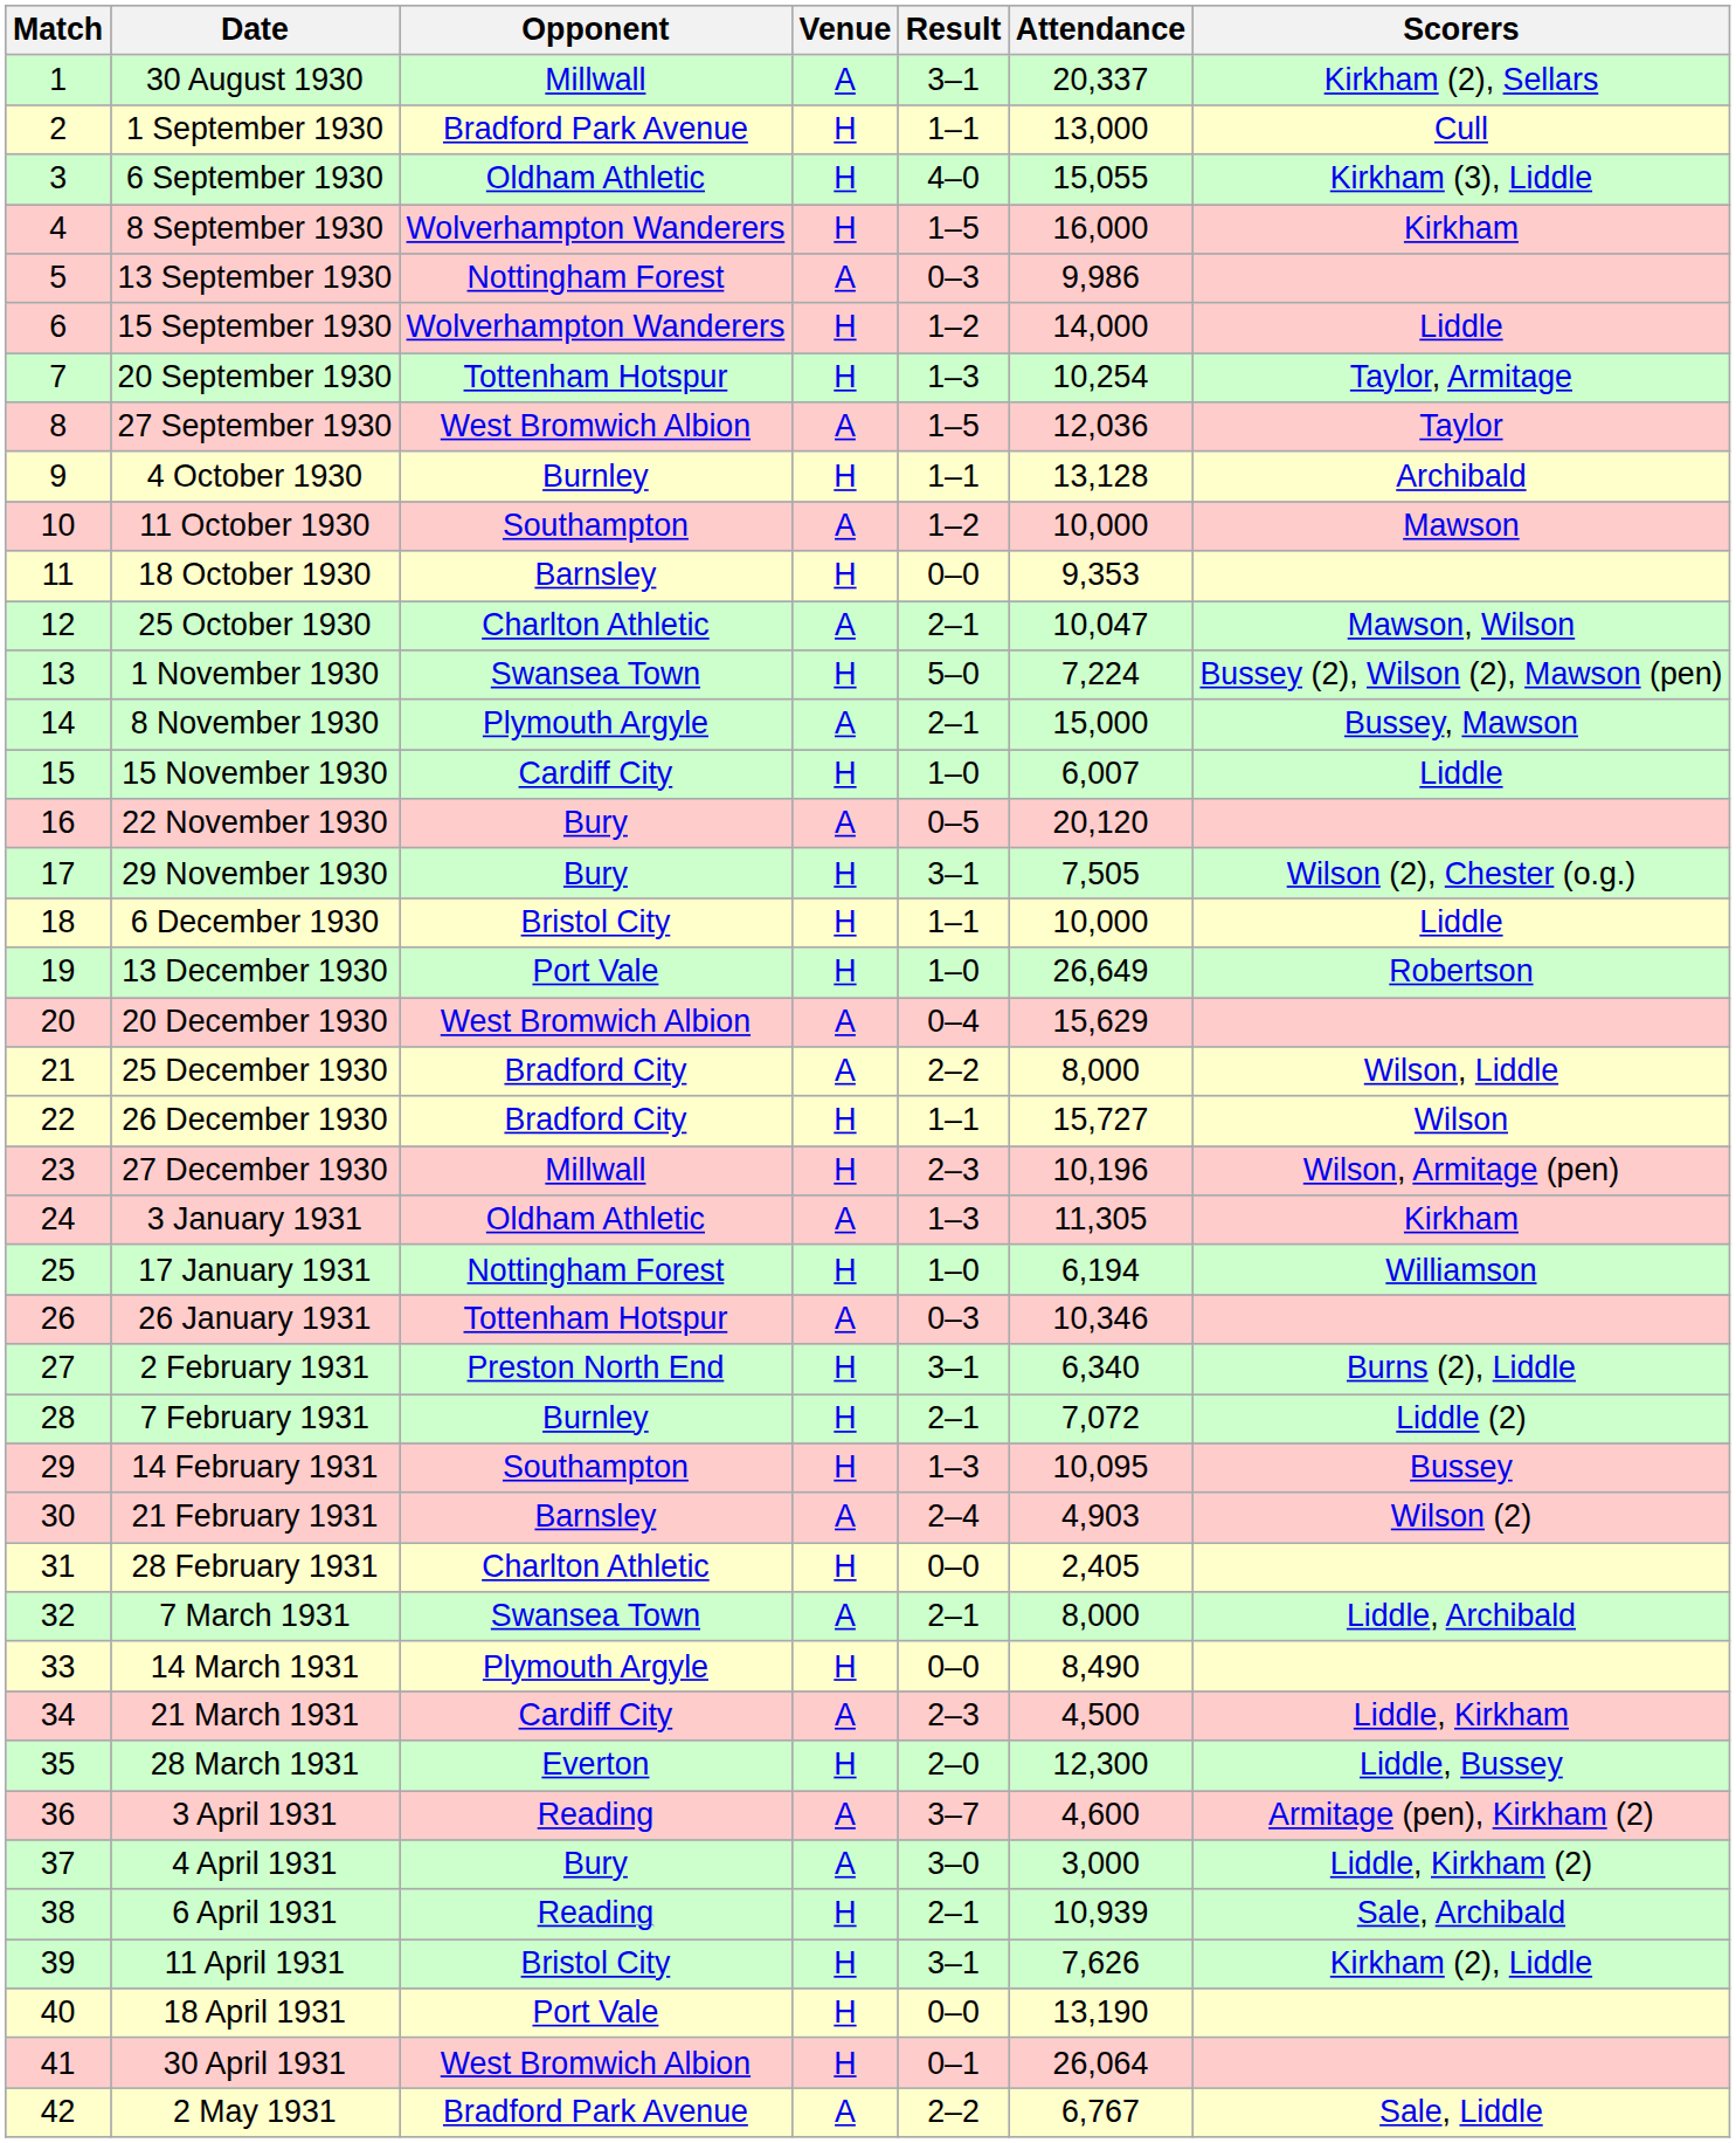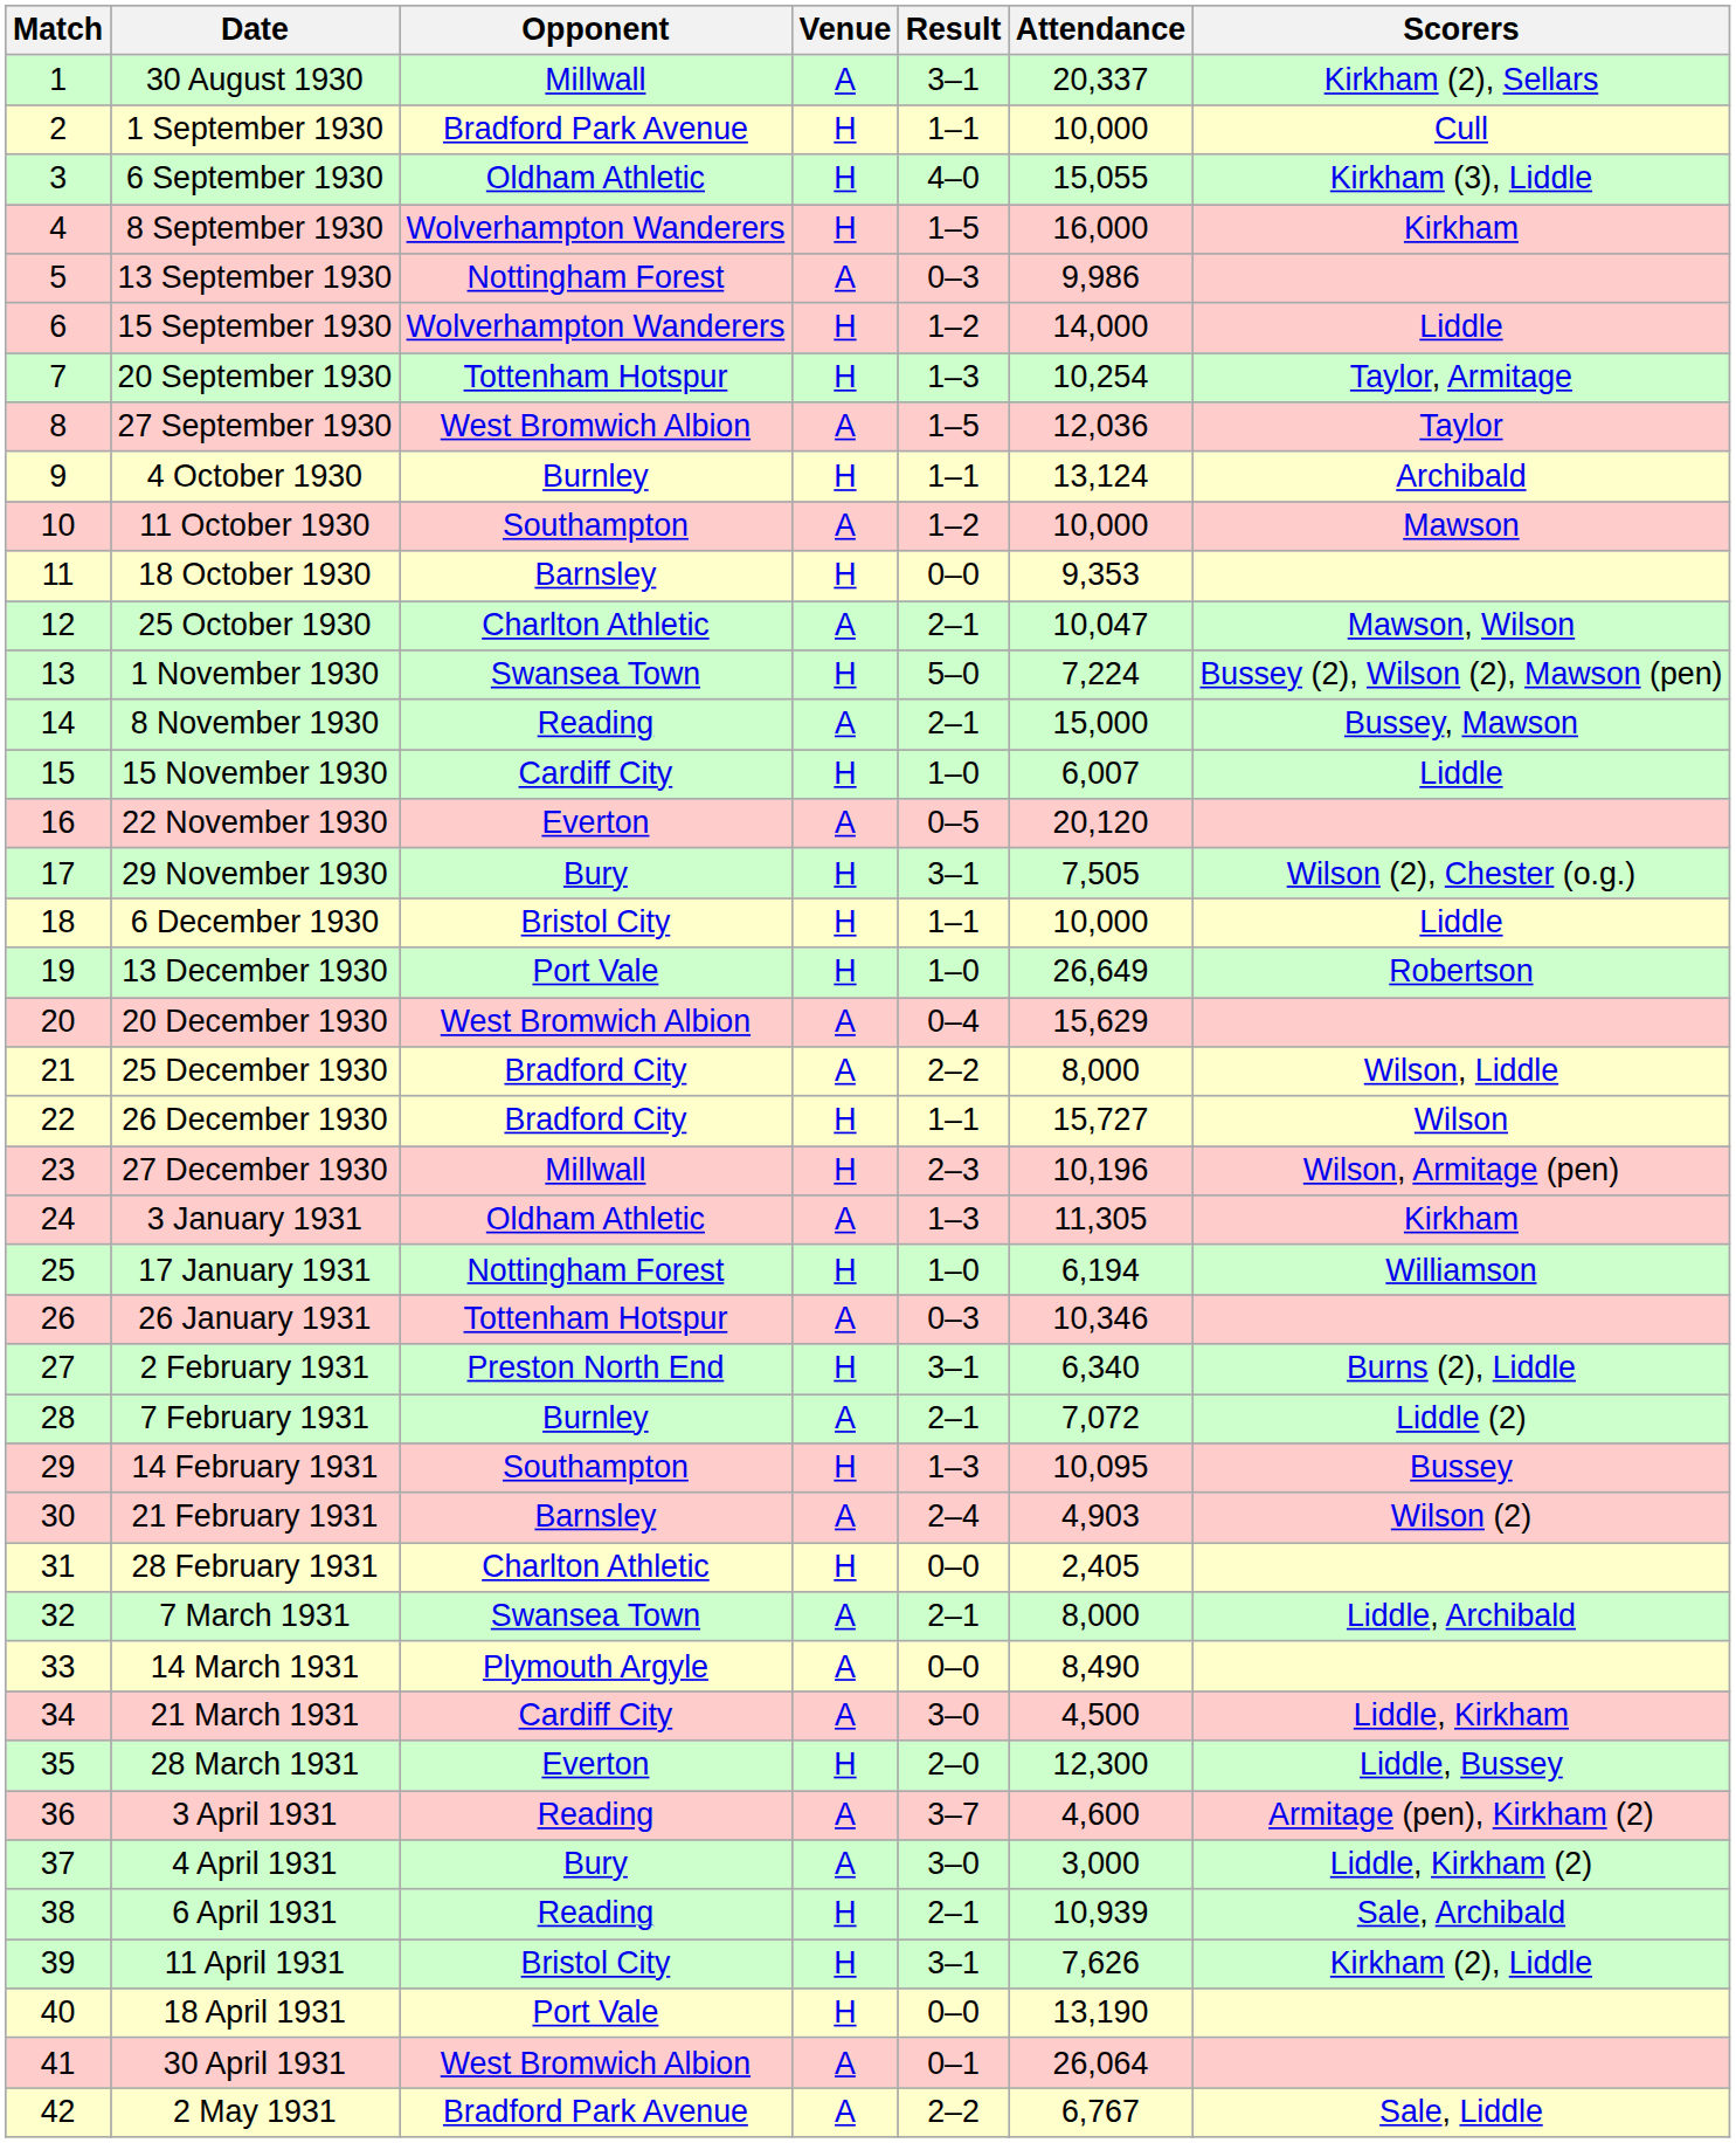1 September 1930 | Attendance: 13,000 -> 10,000
4 October 1930 | Attendance: 13,128 -> 13,124
8 November 1930 | Opponent: Plymouth Argyle -> Reading
22 November 1930 | Opponent: Bury -> Everton
7 February 1931 | Venue: H -> A
14 March 1931 | Venue: H -> A
21 March 1931 | Result: 2–3 -> 3–0
30 April 1931 | Venue: H -> A
